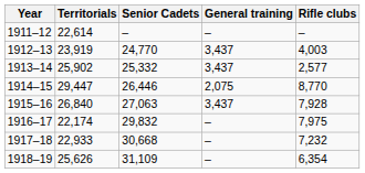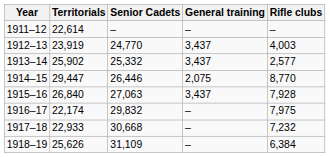1918–19 | Rifle clubs: 6,354 -> 6,384
